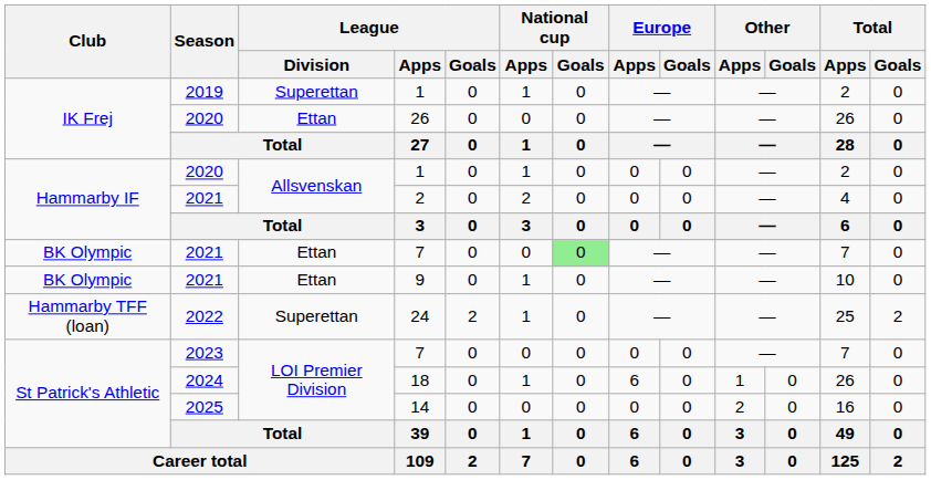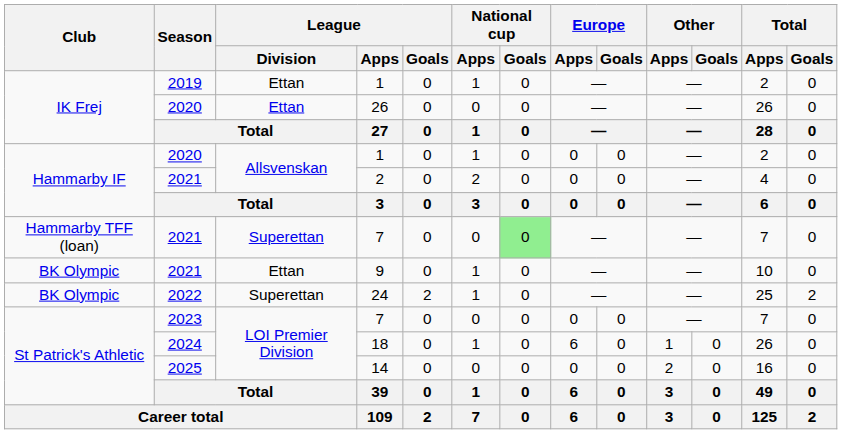2019 / 1 | League / Division: Superettan -> Ettan
2021 / 7 | Club: BK Olympic -> Hammarby TFF (loan)
2021 / 7 | League / Division: Ettan -> Superettan
24 | Club: Hammarby TFF (loan) -> BK Olympic
